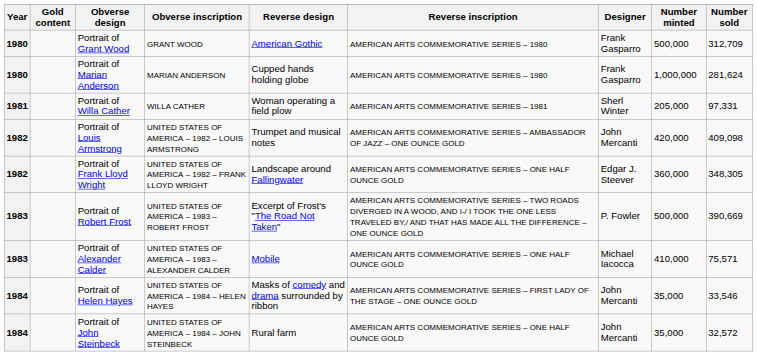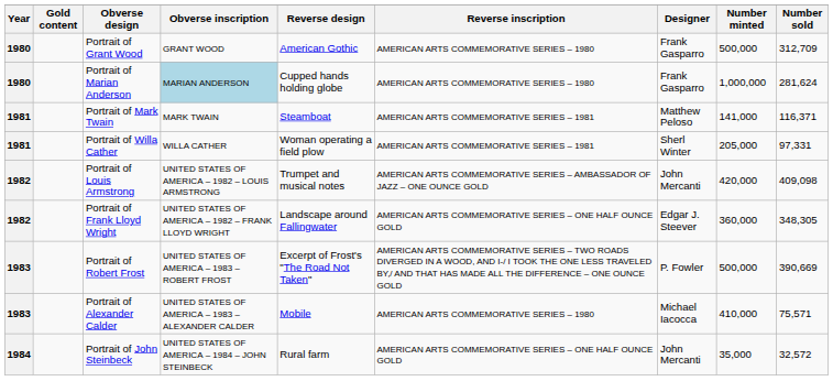Portrait of Marian Anderson | Obverse inscription: no background -> lightblue background
+ row: 1981 | Portrait of Mark Twain | MARK TWAIN | Steamboat | AMERICAN ARTS COMMEMORATIVE SERIES – 1981 | Matthew Peloso | 141,000 | 116,371
Portrait of Alexander Calder | Reverse inscription: AMERICAN ARTS COMMEMORATIVE SERIES – ONE HALF OUNCE GOLD -> AMERICAN ARTS COMMEMORATIVE SERIES – 1980
- row: 1984 | Portrait of Helen Hayes | UNITED STATES OF AMERICA – 1984 – HELEN HAYES | Masks of comedy and drama surrounded by ribbon | AMERICAN ARTS COMMEMORATIVE SERIES – FIRST LADY OF THE STAGE – ONE OUNCE GOLD | John Mercanti | 35,000 | 33,546
